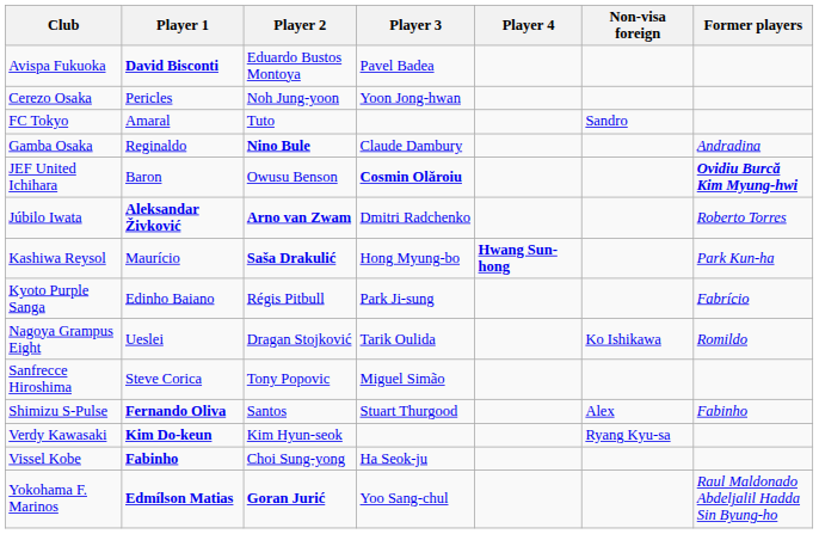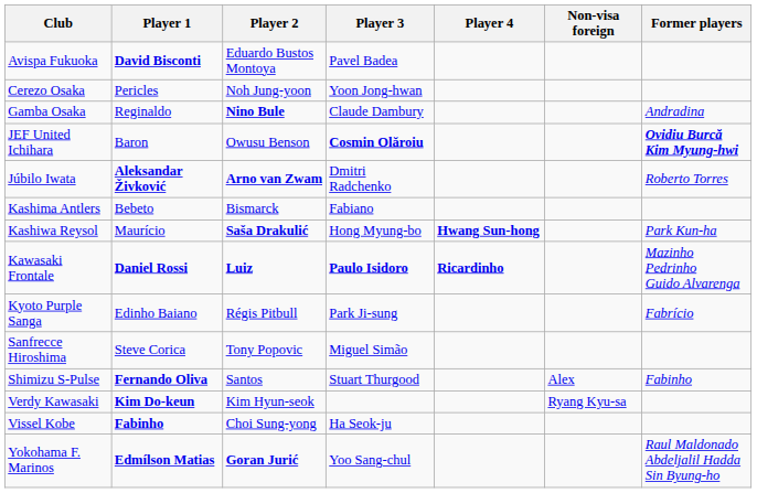- row: FC Tokyo | Amaral | Tuto | Sandro
+ row: Kashima Antlers | Bebeto | Bismarck | Fabiano
+ row: Kawasaki Frontale | Daniel Rossi | Luiz | Paulo Isidoro | Ricardinho | Mazinho Pedrinho Guido Alvarenga
- row: Nagoya Grampus Eight | Ueslei | Dragan Stojković | Tarik Oulida | Ko Ishikawa | Romildo
